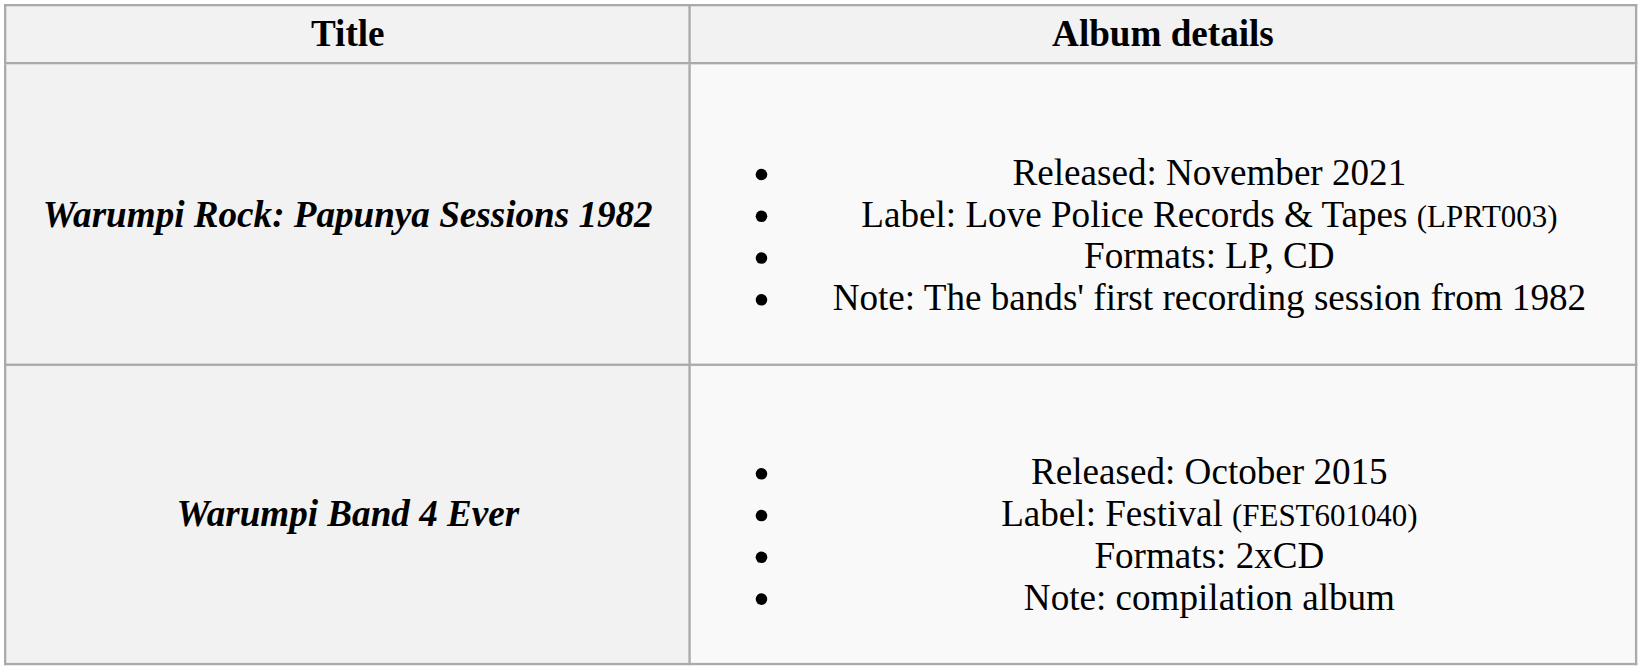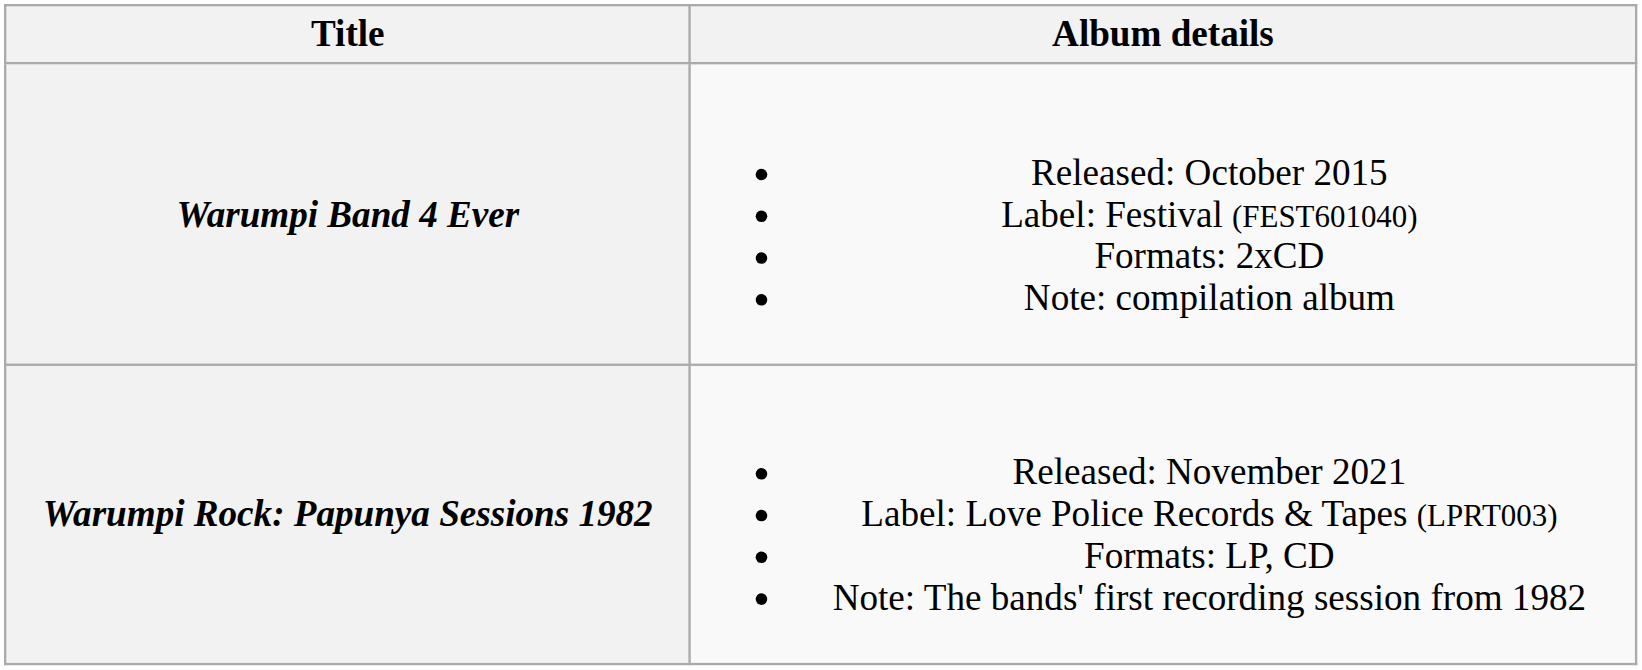rows swapped: Warumpi Band 4 Ever <-> Warumpi Rock: Papunya Sessions 1982
